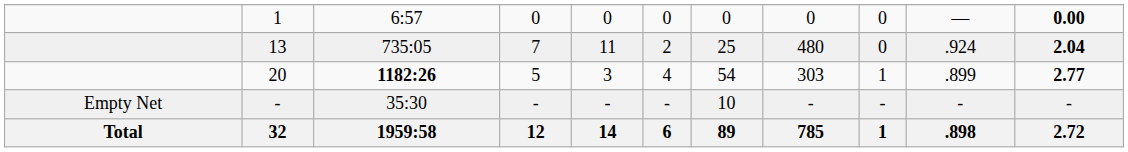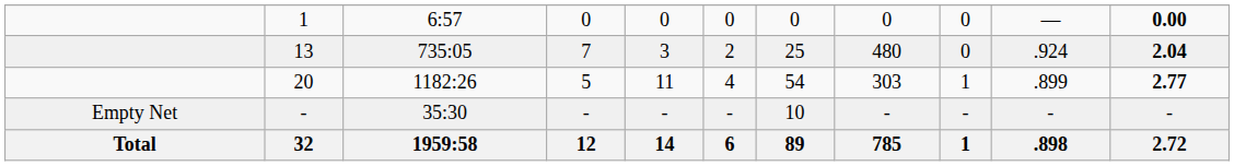13 | column 5: 11 -> 3
20 | column 3: bold -> normal
20 | column 5: 3 -> 11
